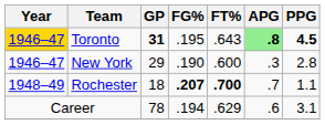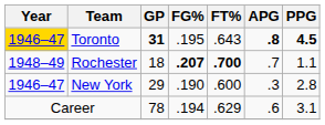Toronto | APG: lightgreen background -> no background
rows swapped: New York <-> Rochester
